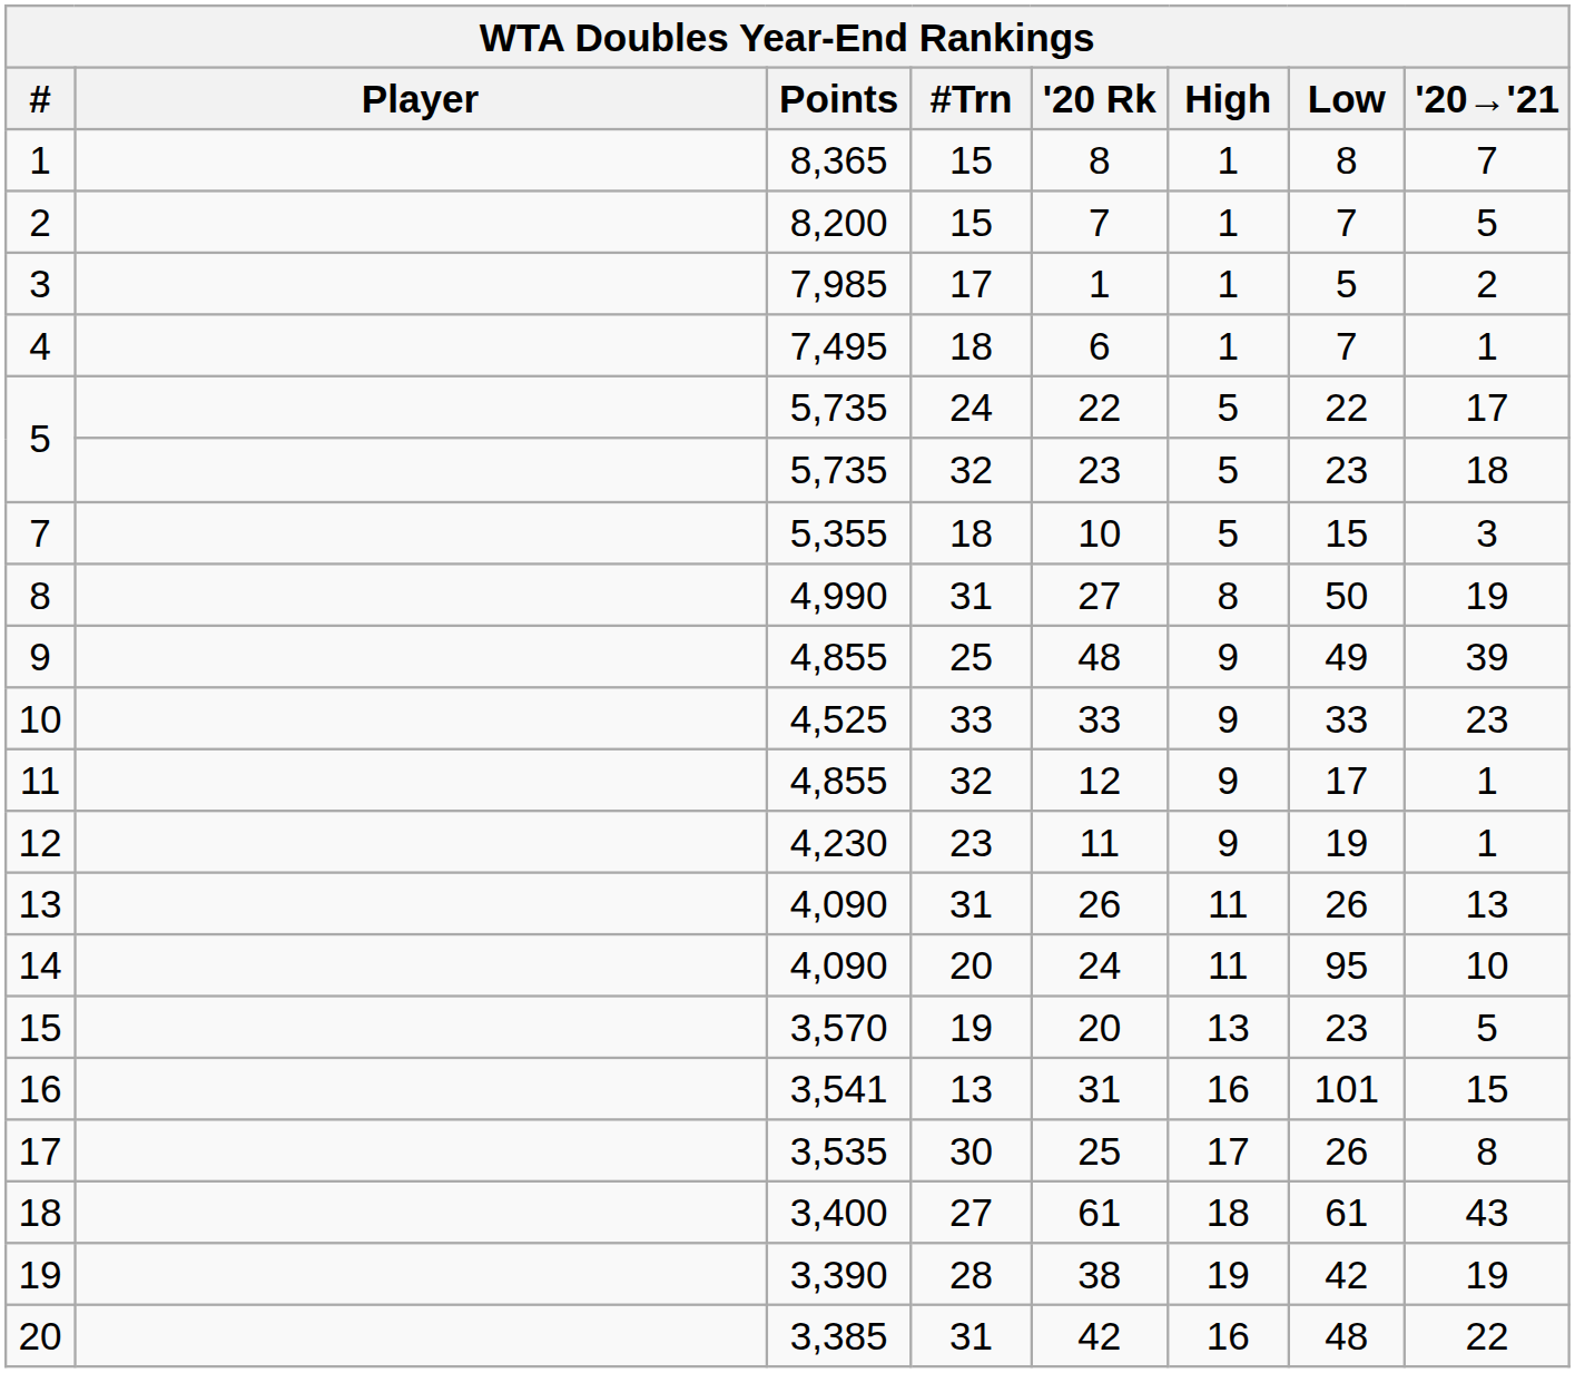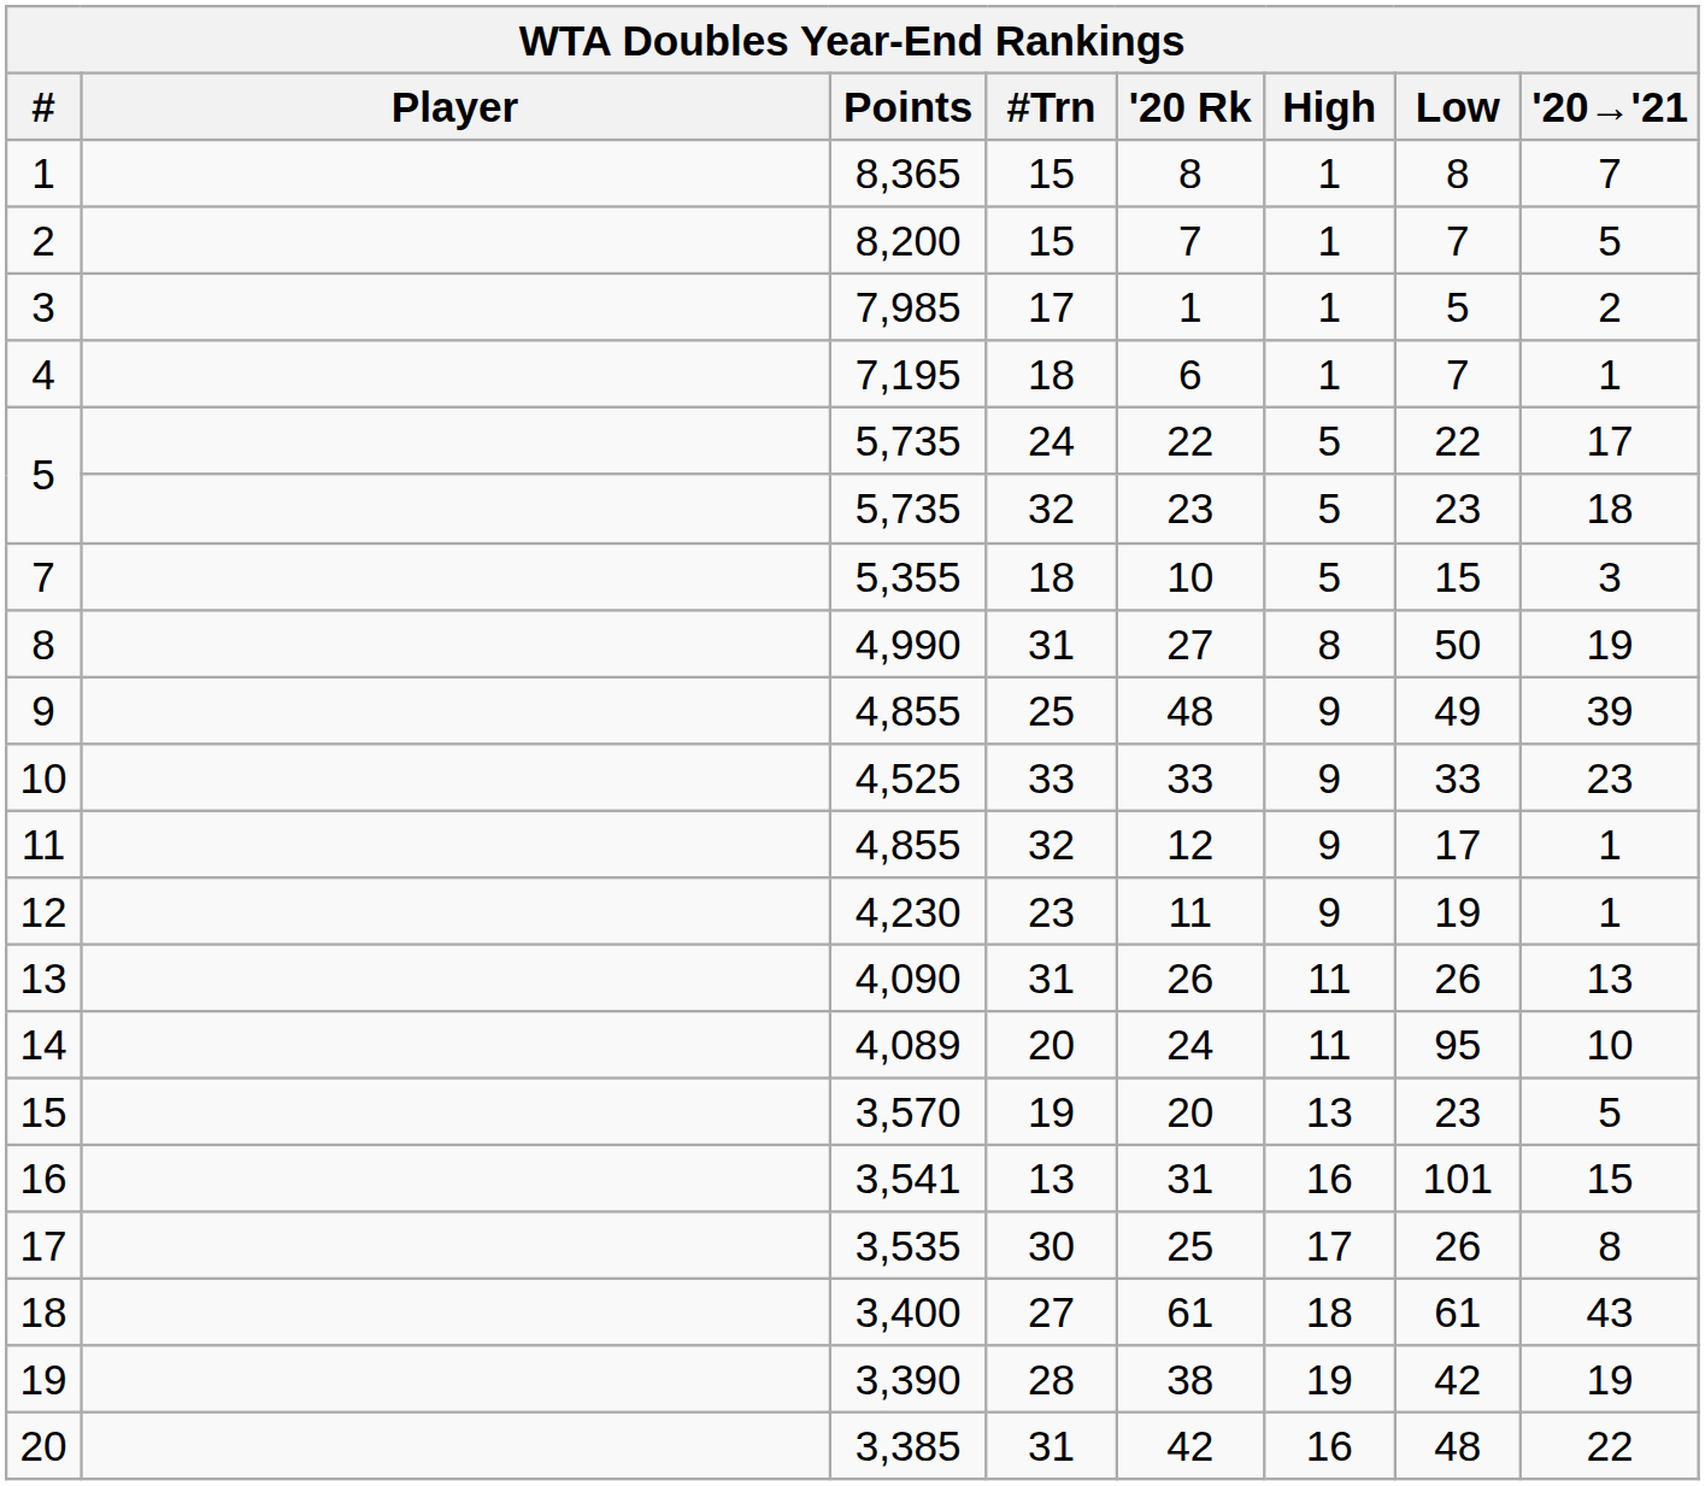4 | Points: 7,495 -> 7,195
14 | Points: 4,090 -> 4,089
